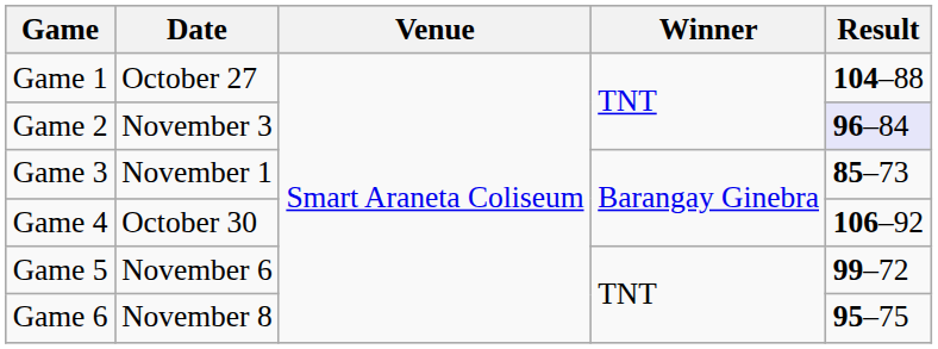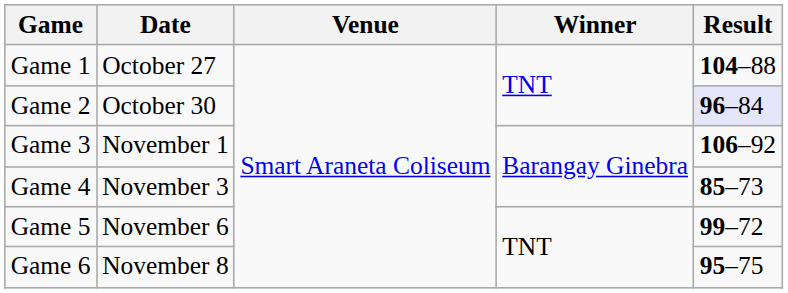Game 2 | Date: November 3 -> October 30
Game 3 | Result: 85–73 -> 106–92
Game 4 | Date: October 30 -> November 3
Game 4 | Result: 106–92 -> 85–73
